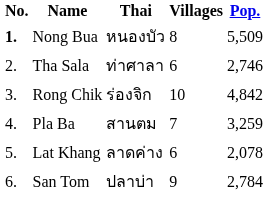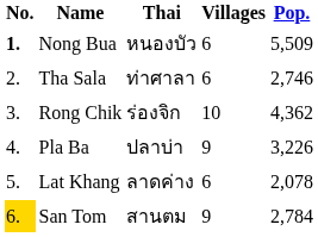Nong Bua | Villages: 8 -> 6
Rong Chik | Pop.: 4,842 -> 4,362
Pla Ba | Thai: สานตม -> ปลาบ่า
Pla Ba | Villages: 7 -> 9
Pla Ba | Pop.: 3,259 -> 3,226
San Tom | No.: no background -> gold background
San Tom | Thai: ปลาบ่า -> สานตม
